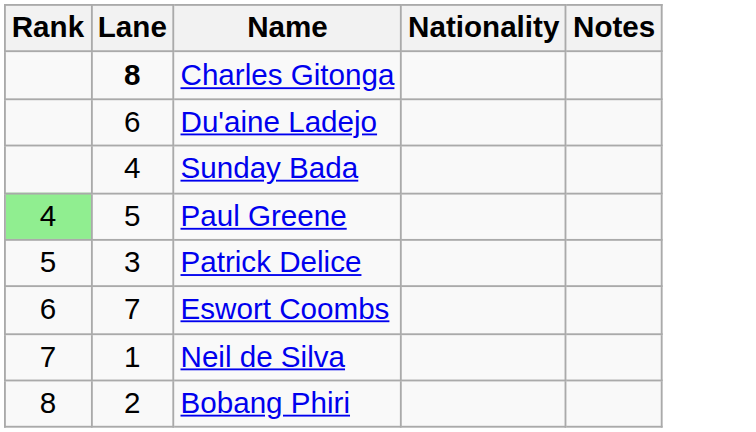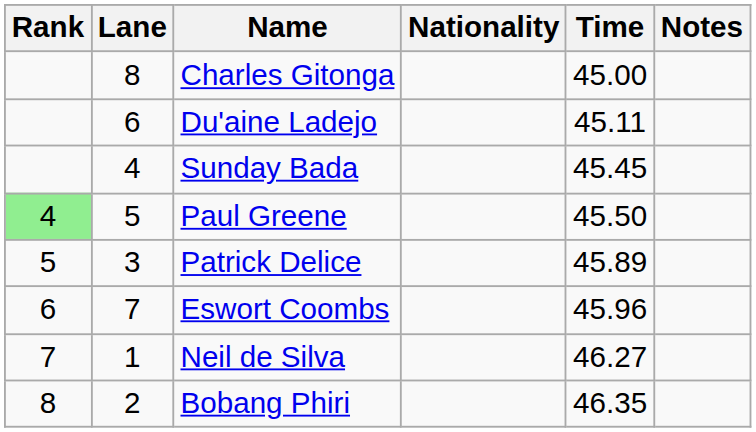+ column: Time | 45.00 | 45.11 | 45.45 | 45.50 | 45.89 | 45.96 | 46.27 | 46.35
Charles Gitonga | Lane: bold -> normal
